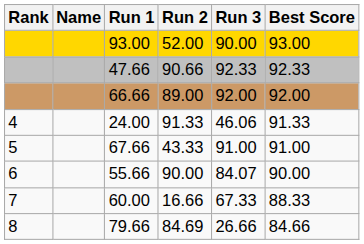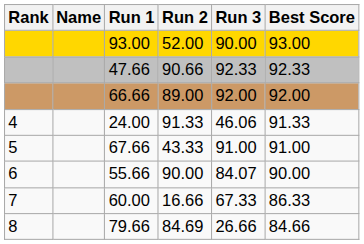60.00 | Best Score: 88.33 -> 86.33
